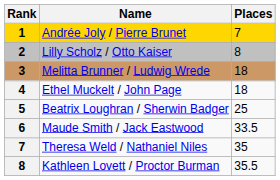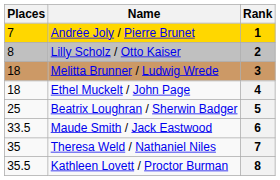columns swapped: Rank <-> Places
